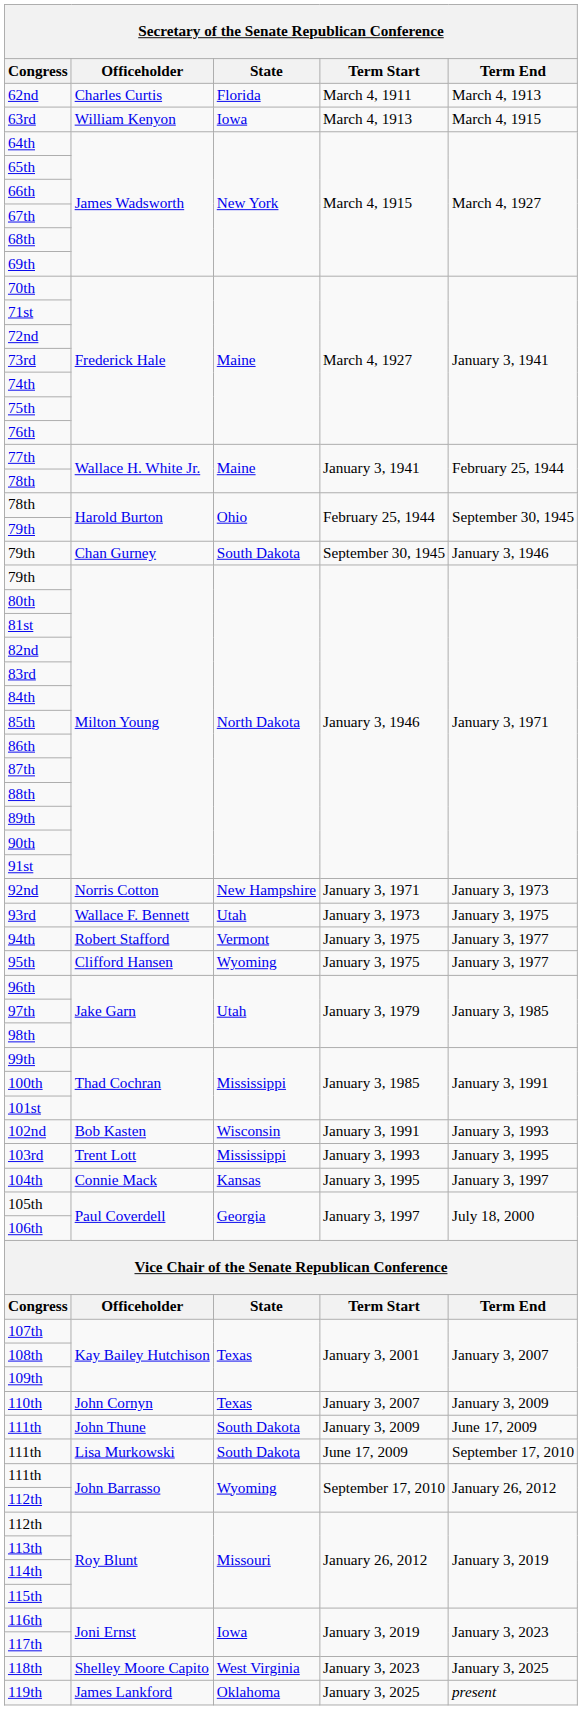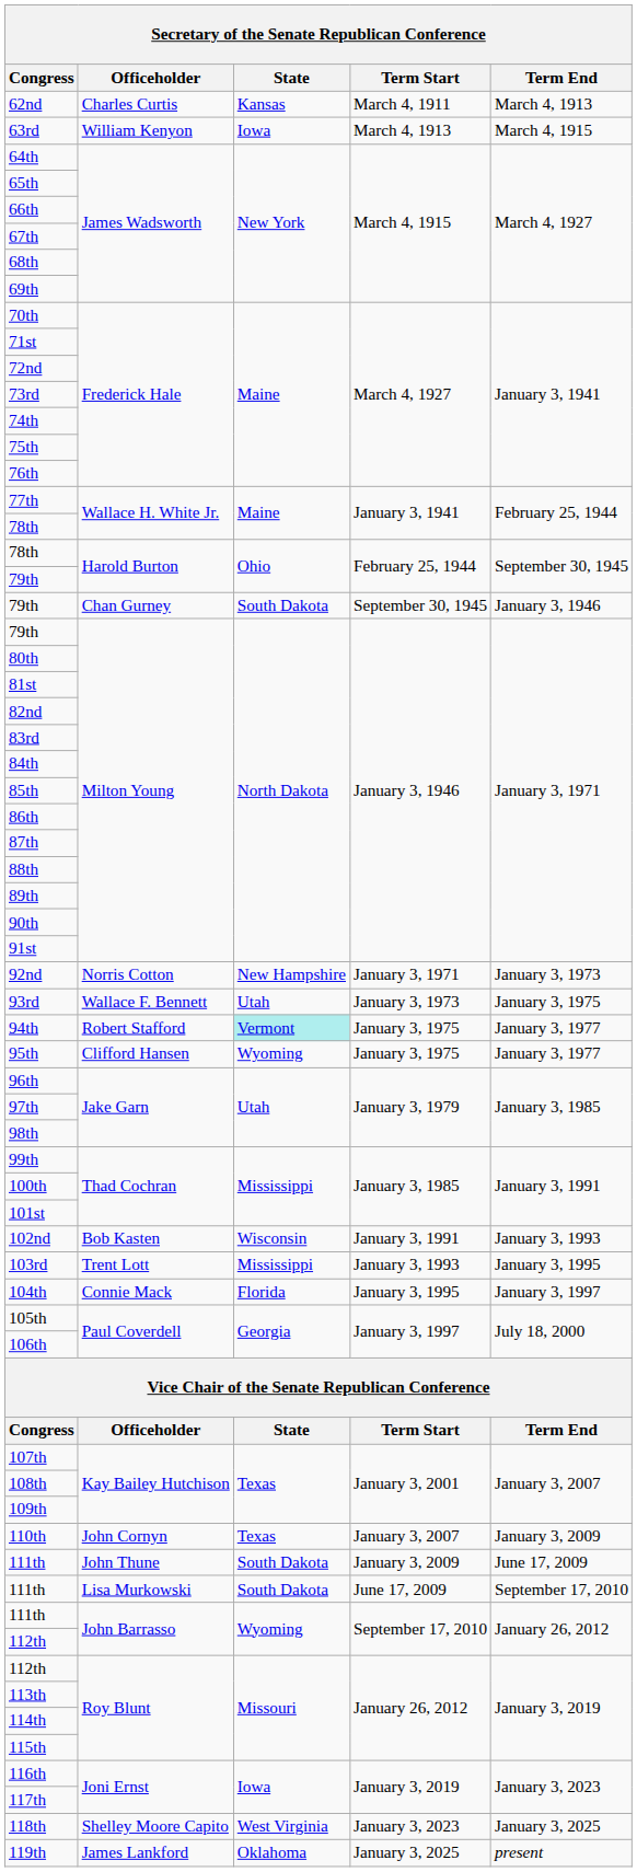62nd | State: Florida -> Kansas
94th | State: no background -> paleturquoise background
104th | State: Kansas -> Florida
